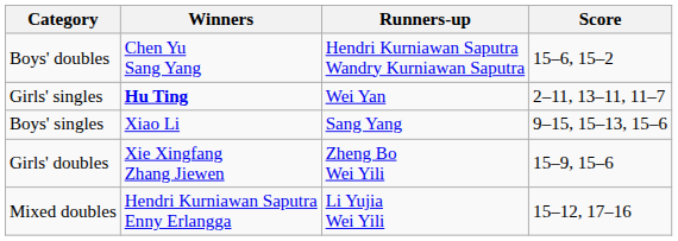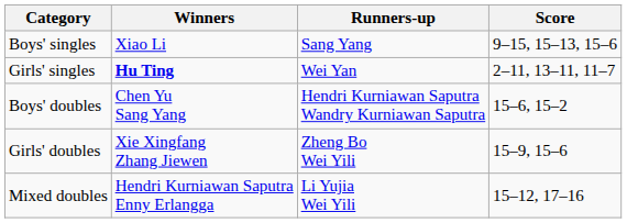rows swapped: Boys' singles <-> Boys' doubles
